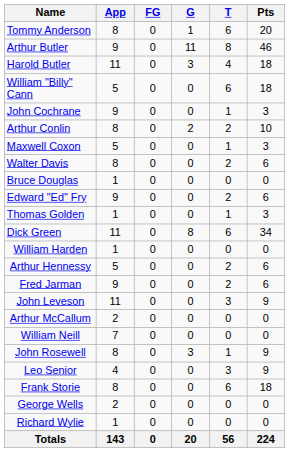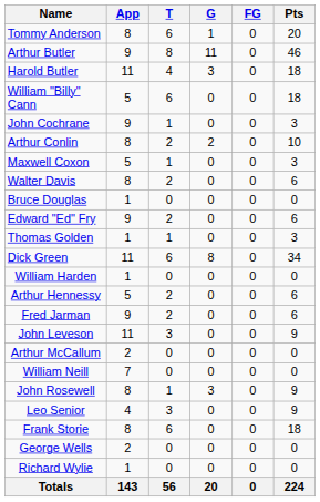columns swapped: T <-> FG
